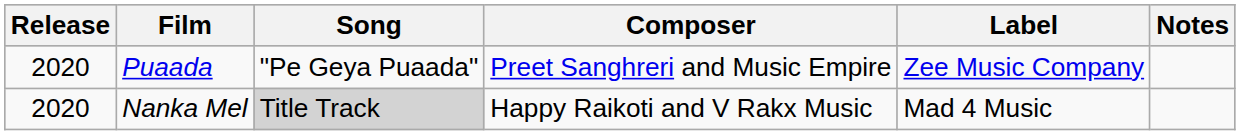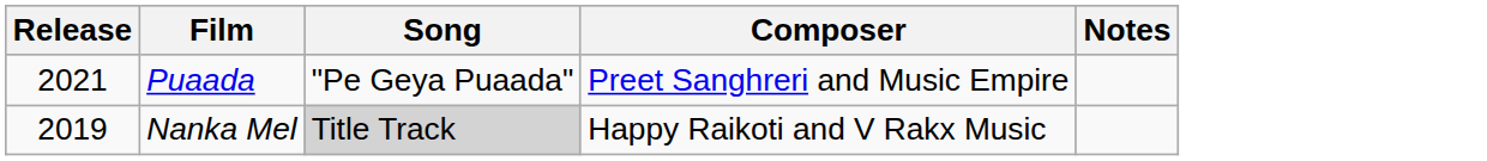- column: Label | Zee Music Company | Mad 4 Music
Puaada | Release: 2020 -> 2021
Nanka Mel | Release: 2020 -> 2019
